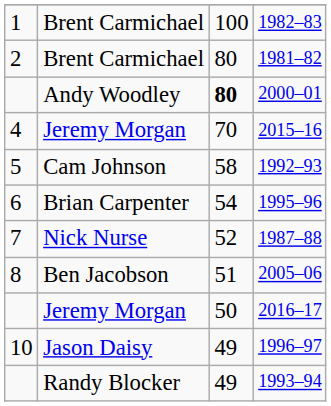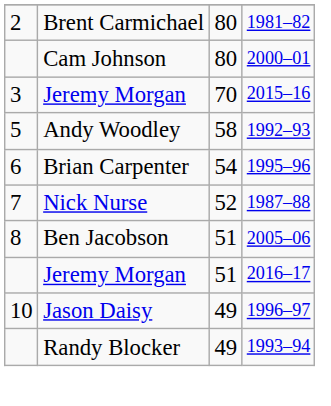- row: 1 | Brent Carmichael | 100 | 1982–83
2000–01 | column 2: Andy Woodley -> Cam Johnson
2000–01 | column 3: bold -> normal
2015–16 | column 1: 4 -> 3
1992–93 | column 2: Cam Johnson -> Andy Woodley
2016–17 | column 3: 50 -> 51
